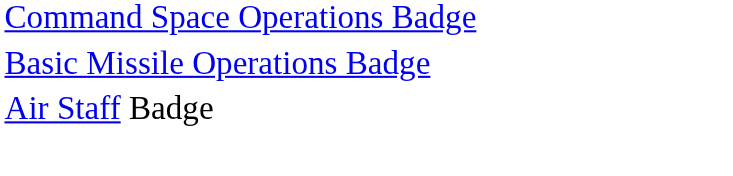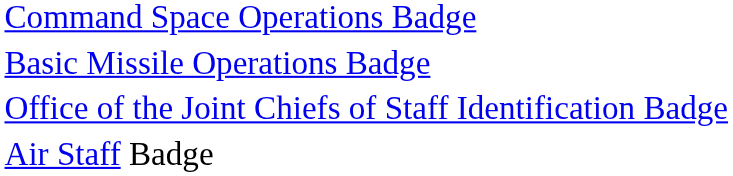+ row: Office of the Joint Chiefs of Staff Identification Badge
